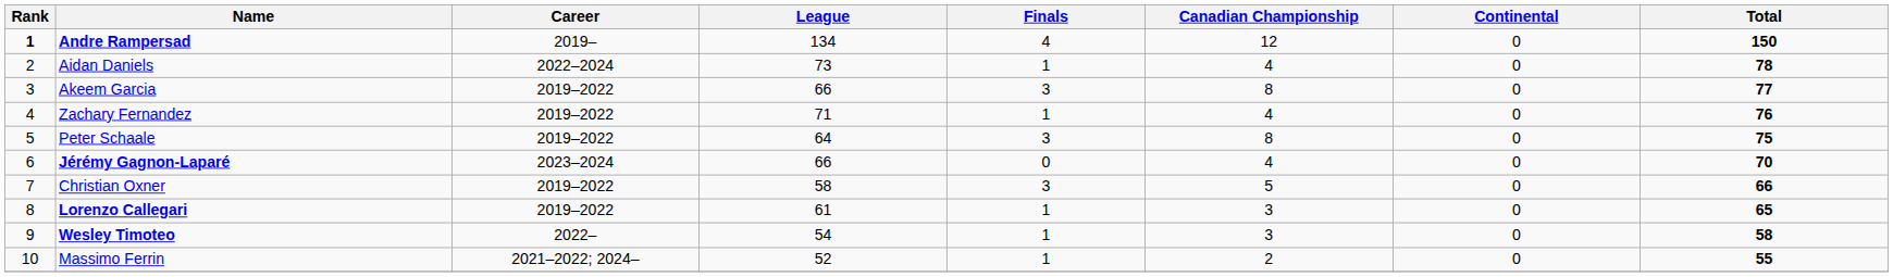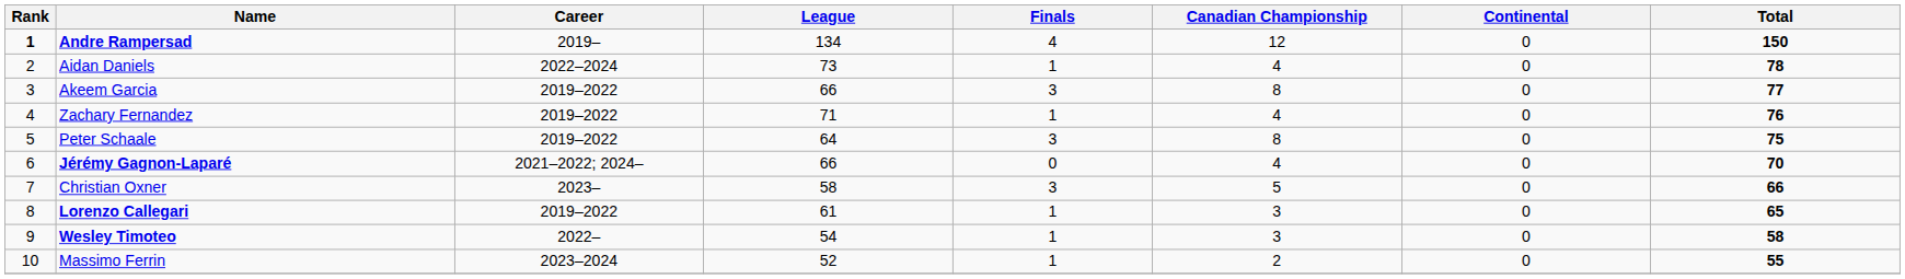Jérémy Gagnon-Laparé | Career: 2023–2024 -> 2021–2022; 2024–
Christian Oxner | Career: 2019–2022 -> 2023–
Massimo Ferrin | Career: 2021–2022; 2024– -> 2023–2024
